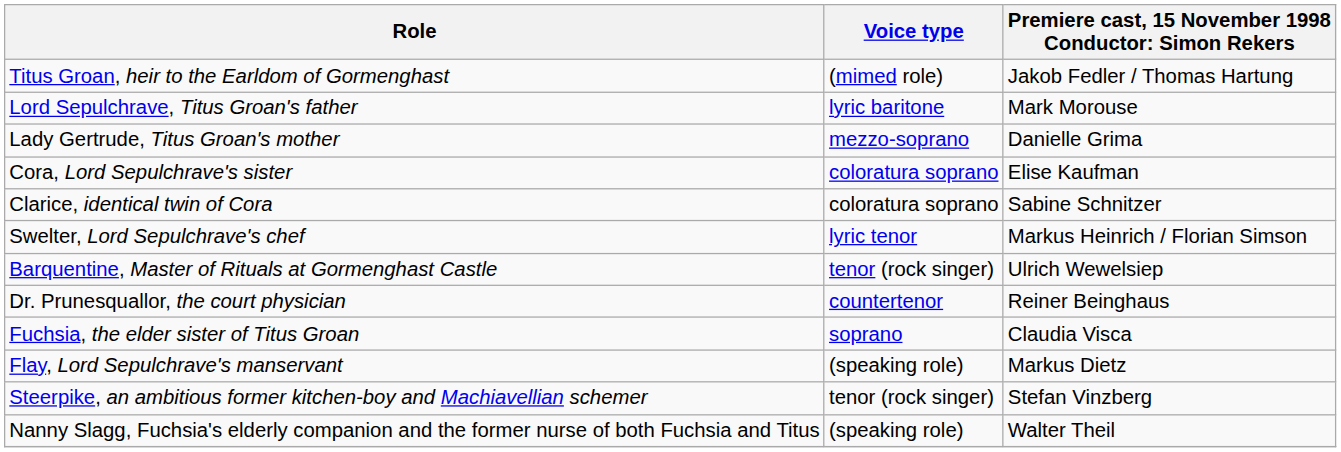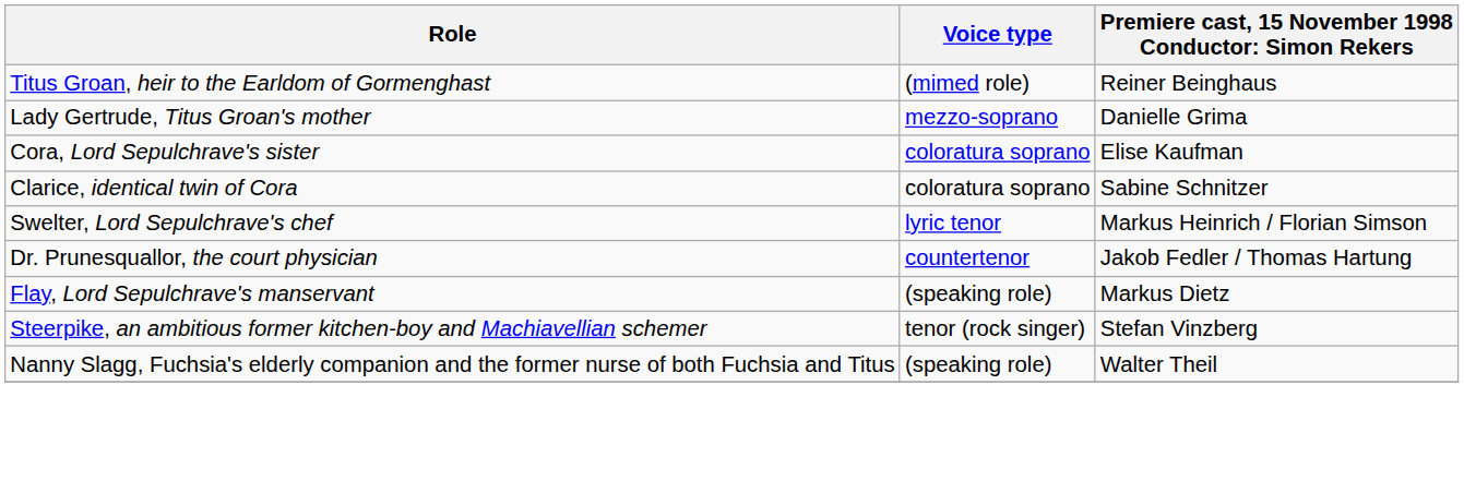Titus Groan, heir to the Earldom of Gormenghast | column 3: Jakob Fedler / Thomas Hartung -> Reiner Beinghaus
- row: Lord Sepulchrave, Titus Groan's father | lyric baritone | Mark Morouse
- row: Barquentine, Master of Rituals at Gormenghast Castle | tenor (rock singer) | Ulrich Wewelsiep
Dr. Prunesquallor, the court physician | column 3: Reiner Beinghaus -> Jakob Fedler / Thomas Hartung
- row: Fuchsia, the elder sister of Titus Groan | soprano | Claudia Visca
